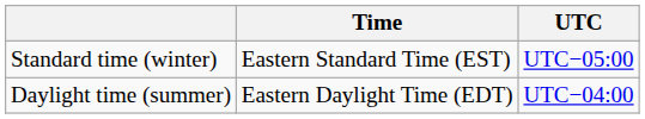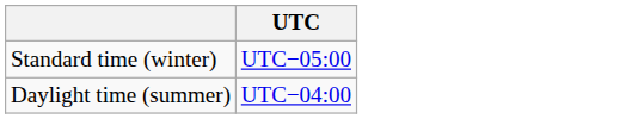- column: Time | Eastern Standard Time (EST) | Eastern Daylight Time (EDT)
